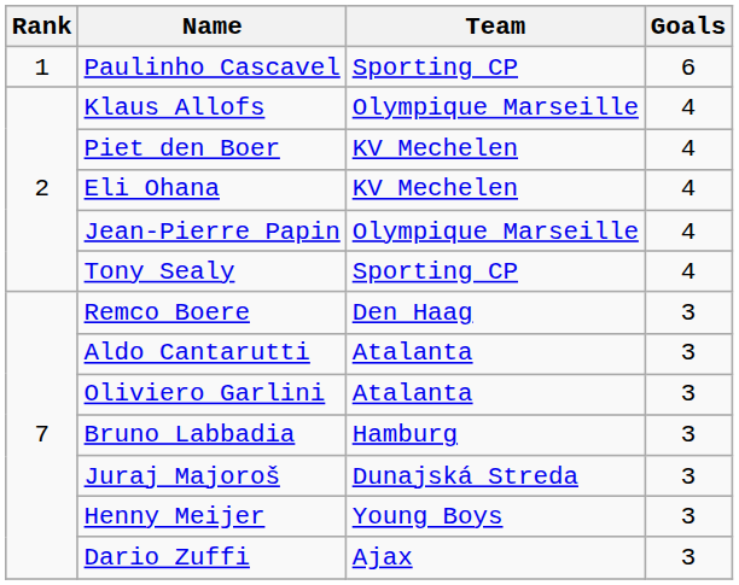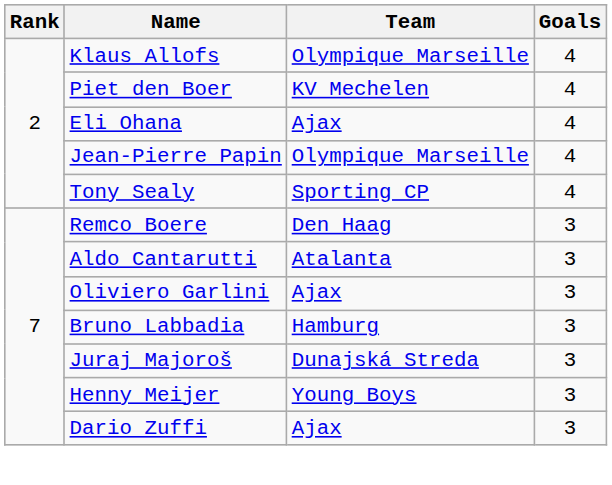- row: 1 | Paulinho Cascavel | Sporting CP | 6
Eli Ohana | Team: KV Mechelen -> Ajax
Oliviero Garlini | Team: Atalanta -> Ajax
